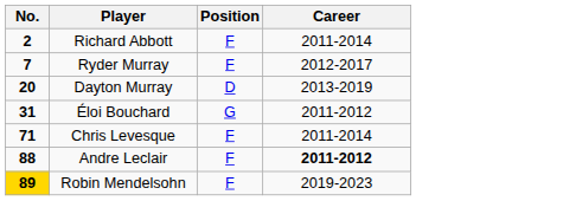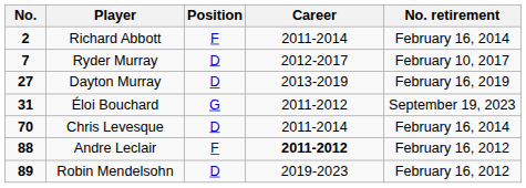+ column: No. retirement | February 16, 2014 | February 10, 2017 | February 16, 2019 | September 19, 2023 | February 16, 2014 | February 16, 2012 | February 16, 2012
Ryder Murray | Position: F -> D
Dayton Murray | No.: 20 -> 27
Chris Levesque | No.: 71 -> 70
Chris Levesque | Position: F -> D
Robin Mendelsohn | No.: gold background -> no background
Robin Mendelsohn | Position: F -> D
